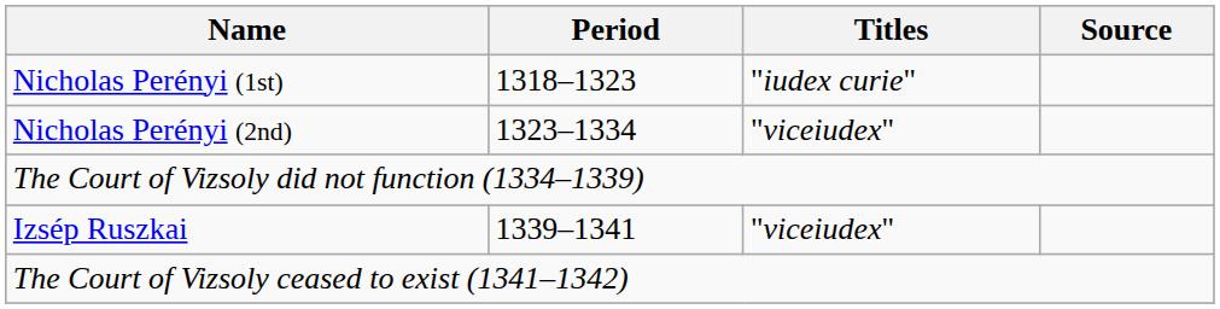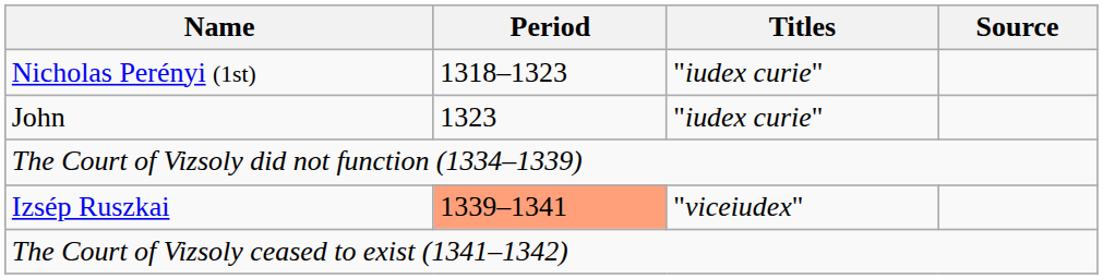+ row: John | 1323 | "iudex curie"
- row: Nicholas Perényi (2nd) | 1323–1334 | "viceiudex"
Izsép Ruszkai | Period: no background -> lightsalmon background
